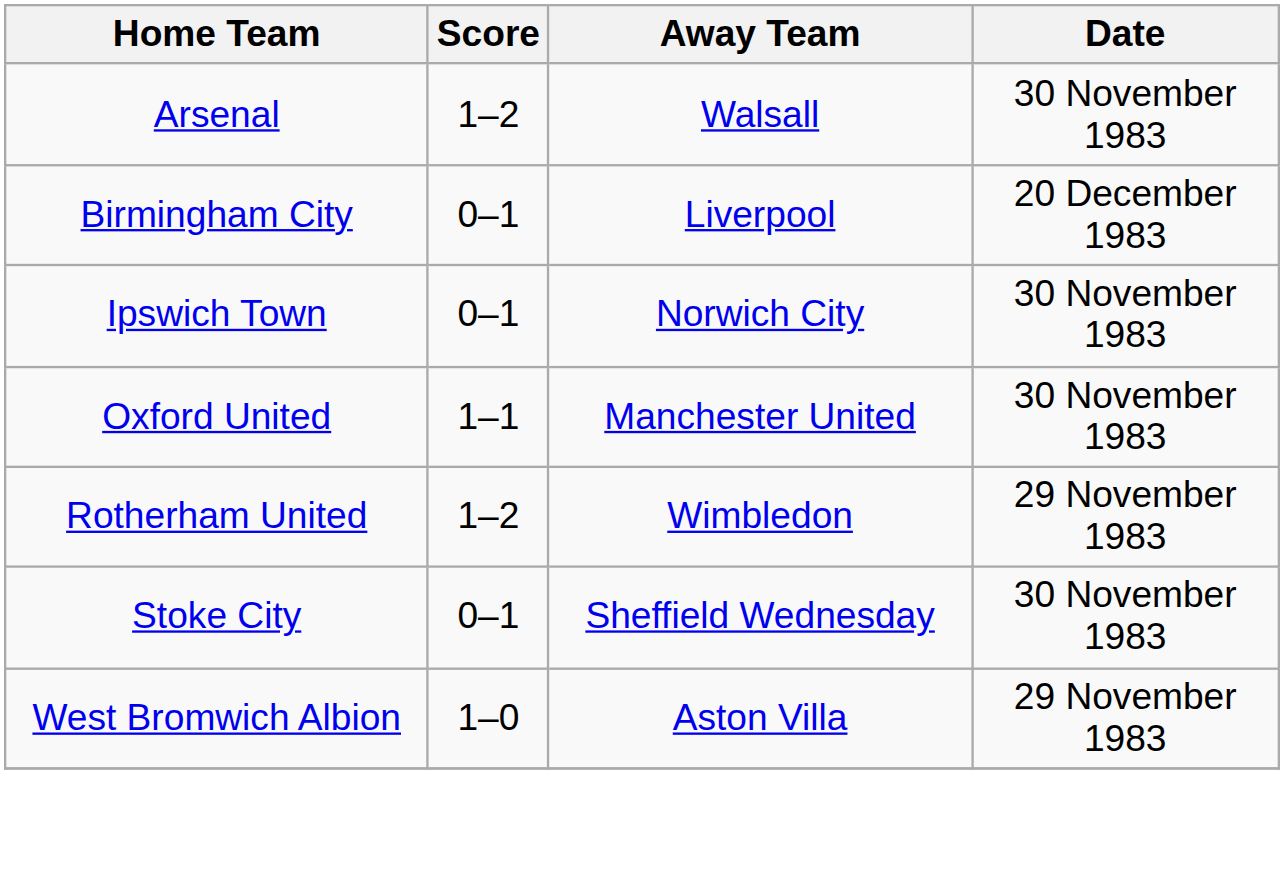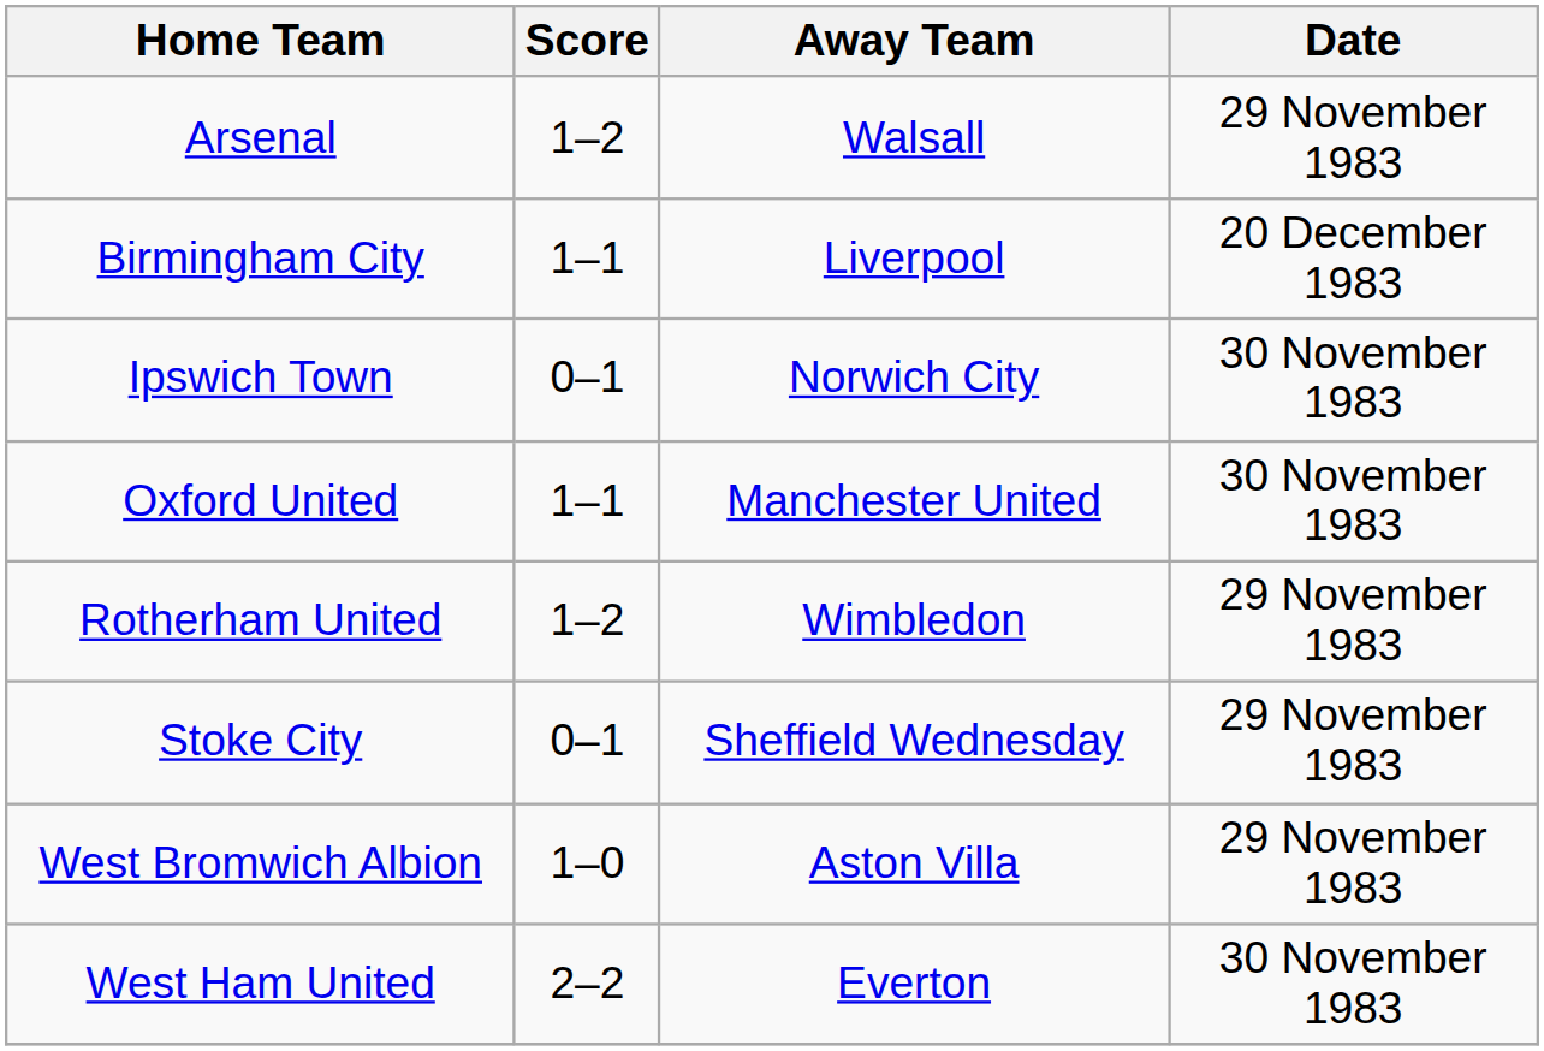Arsenal | Date: 30 November 1983 -> 29 November 1983
Birmingham City | Score: 0–1 -> 1–1
Stoke City | Date: 30 November 1983 -> 29 November 1983
+ row: West Ham United | 2–2 | Everton | 30 November 1983
